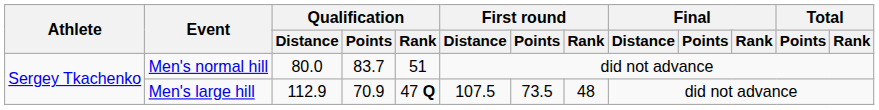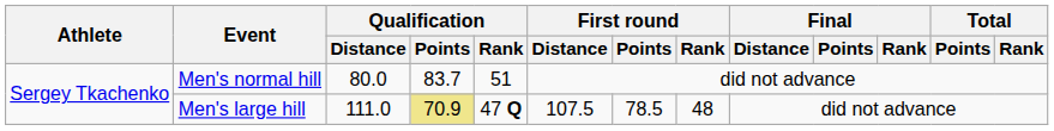Men's large hill | Qualification / Distance: 112.9 -> 111.0
Men's large hill | Qualification / Points: no background -> khaki background
Men's large hill | First round / Points: 73.5 -> 78.5
